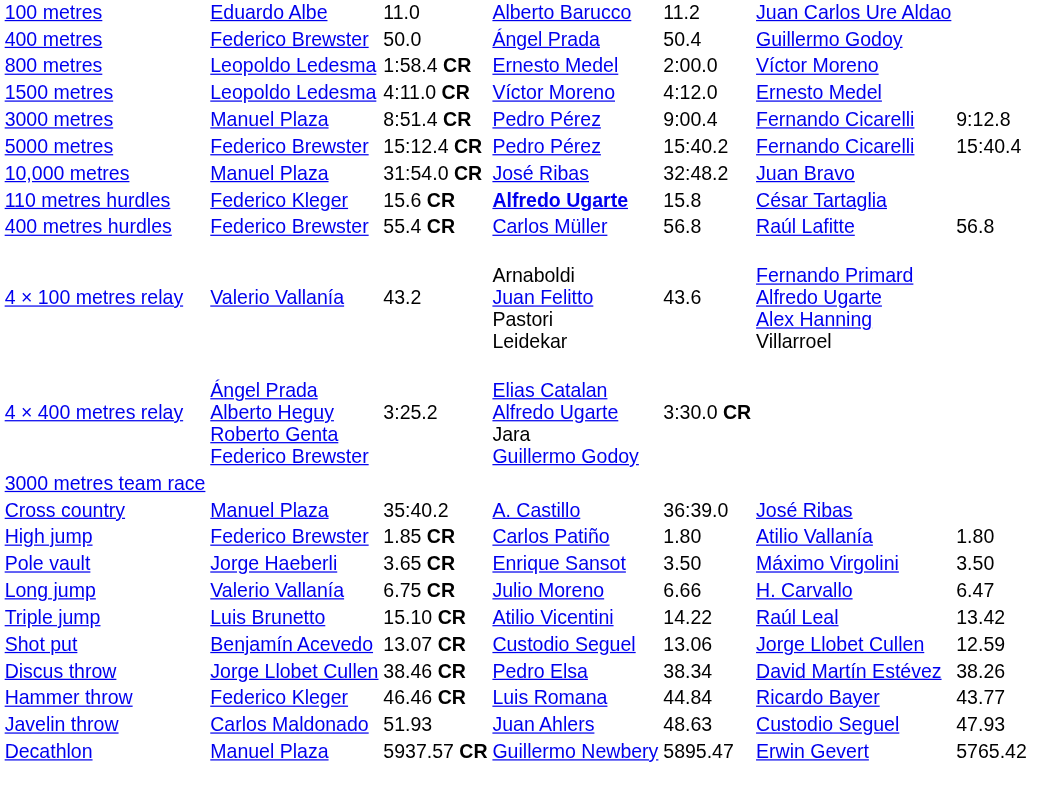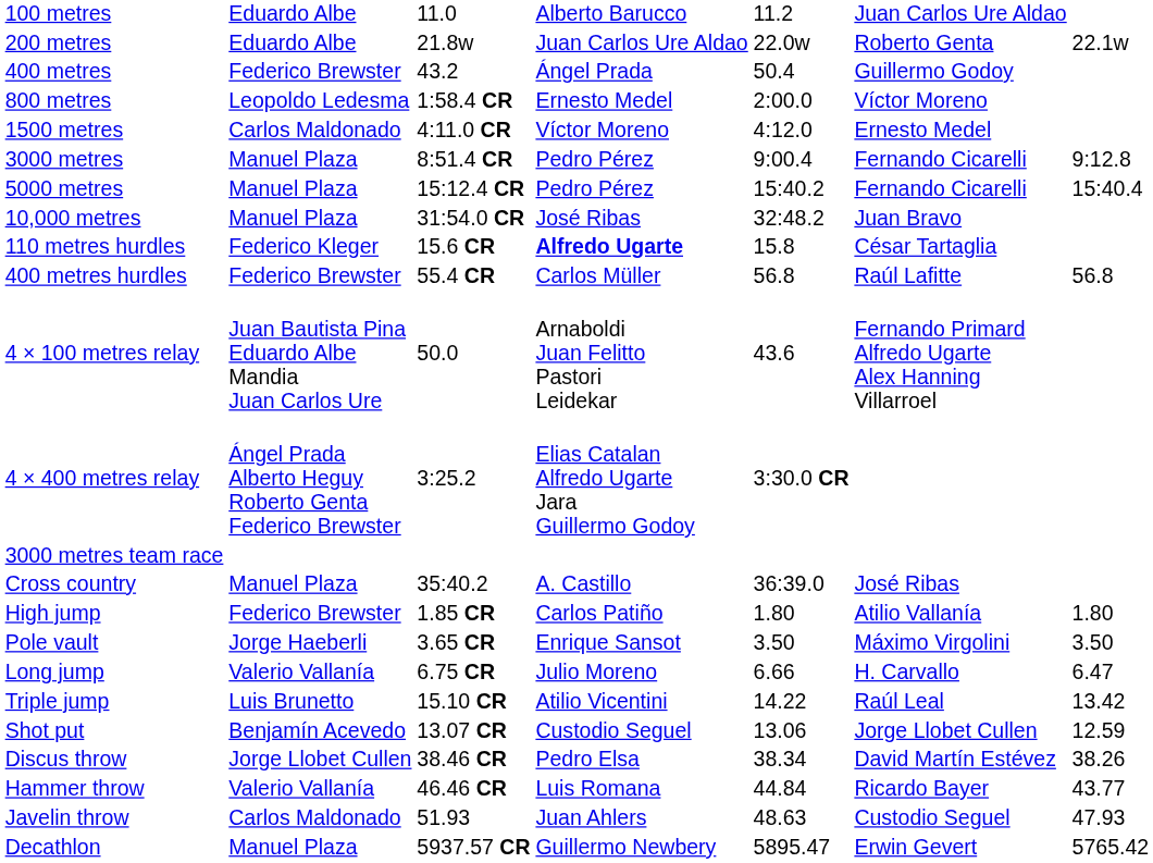+ row: 200 metres | Eduardo Albe | 21.8w | Juan Carlos Ure Aldao | 22.0w | Roberto Genta | 22.1w
400 metres | column 3: 50.0 -> 43.2
1500 metres | column 2: Leopoldo Ledesma -> Carlos Maldonado
5000 metres | column 2: Federico Brewster -> Manuel Plaza
4 × 100 metres relay | column 2: Valerio Vallanía -> Juan Bautista Pina Eduardo Albe Mandia Juan Carlos Ure
4 × 100 metres relay | column 3: 43.2 -> 50.0
Hammer throw | column 2: Federico Kleger -> Valerio Vallanía
